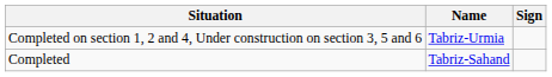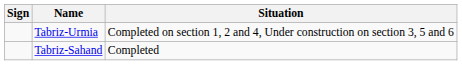columns swapped: Sign <-> Situation
